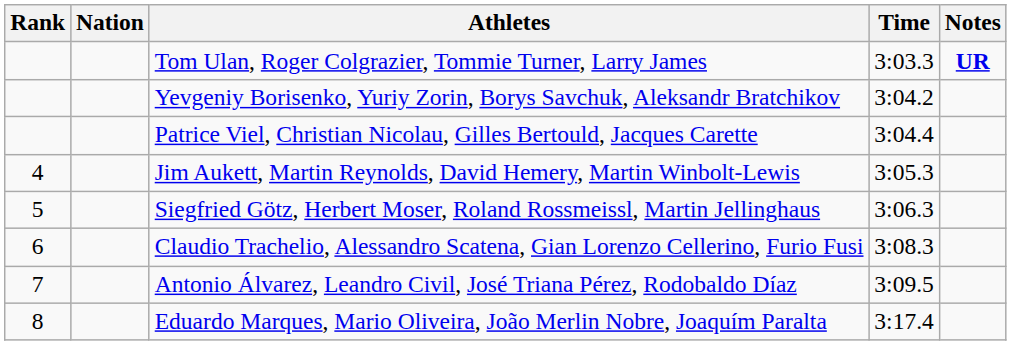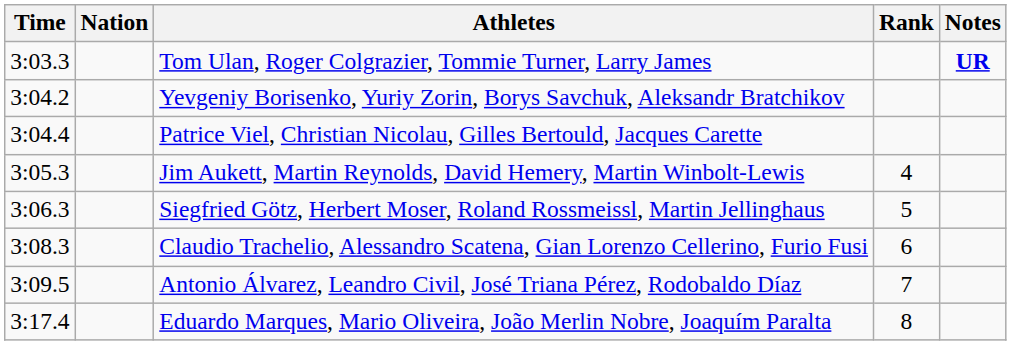columns swapped: Rank <-> Time
